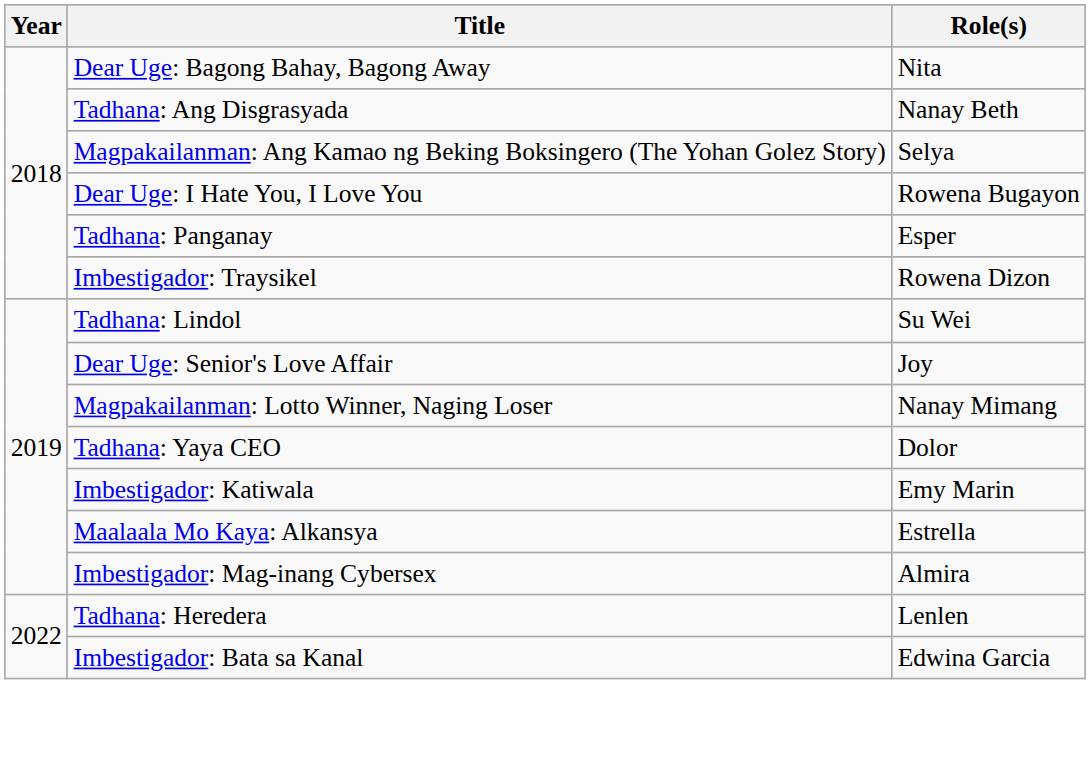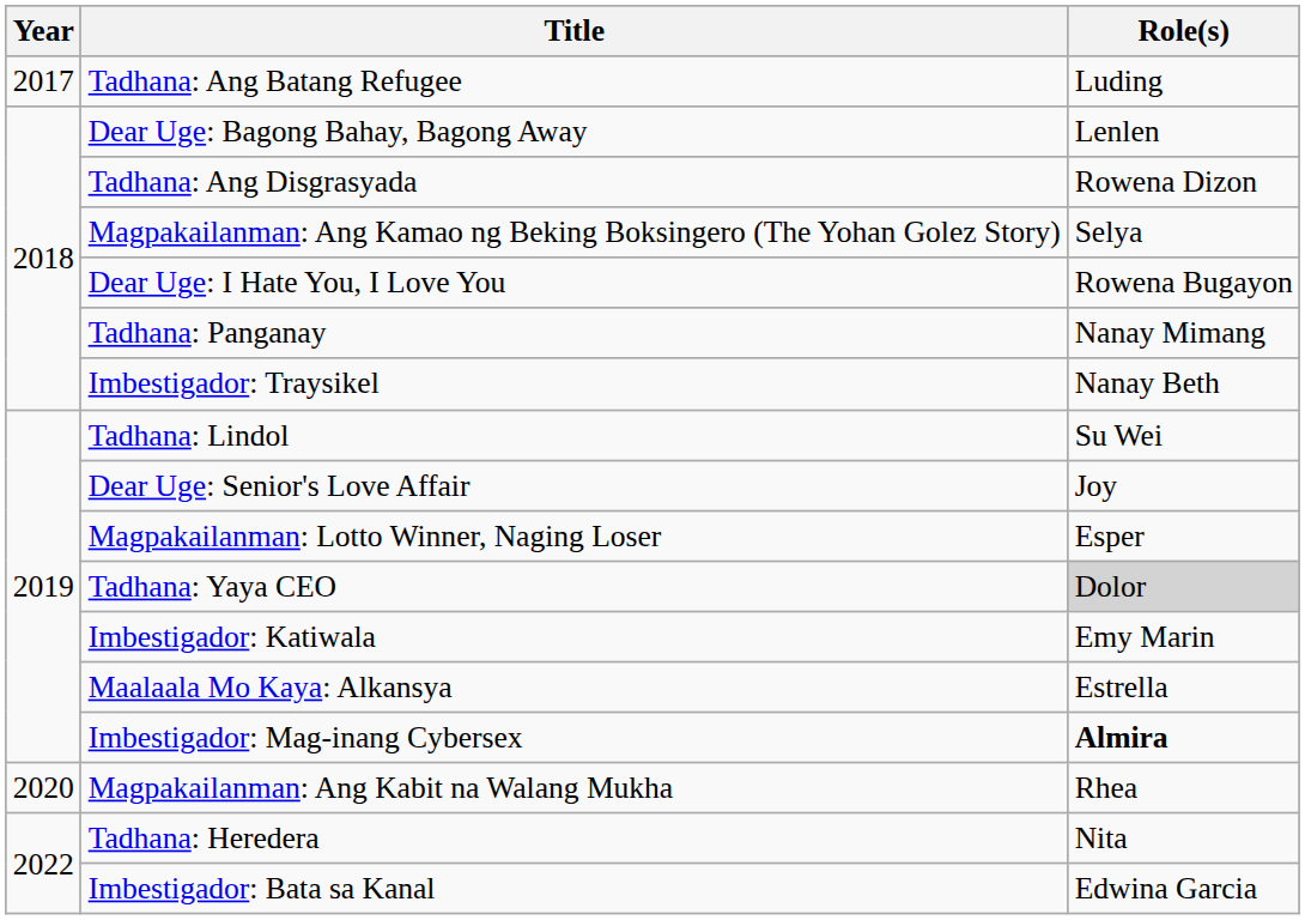+ row: 2017 | Tadhana: Ang Batang Refugee | Luding
Dear Uge: Bagong Bahay, Bagong Away | Role(s): Nita -> Lenlen
Tadhana: Ang Disgrasyada | Role(s): Nanay Beth -> Rowena Dizon
Tadhana: Panganay | Role(s): Esper -> Nanay Mimang
Imbestigador: Traysikel | Role(s): Rowena Dizon -> Nanay Beth
Magpakailanman: Lotto Winner, Naging Loser | Role(s): Nanay Mimang -> Esper
Tadhana: Yaya CEO | Role(s): no background -> lightgrey background
Imbestigador: Mag-inang Cybersex | Role(s): normal -> bold
+ row: 2020 | Magpakailanman: Ang Kabit na Walang Mukha | Rhea
Tadhana: Heredera | Role(s): Lenlen -> Nita
